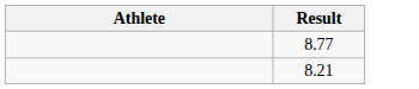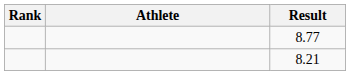+ column: Rank
